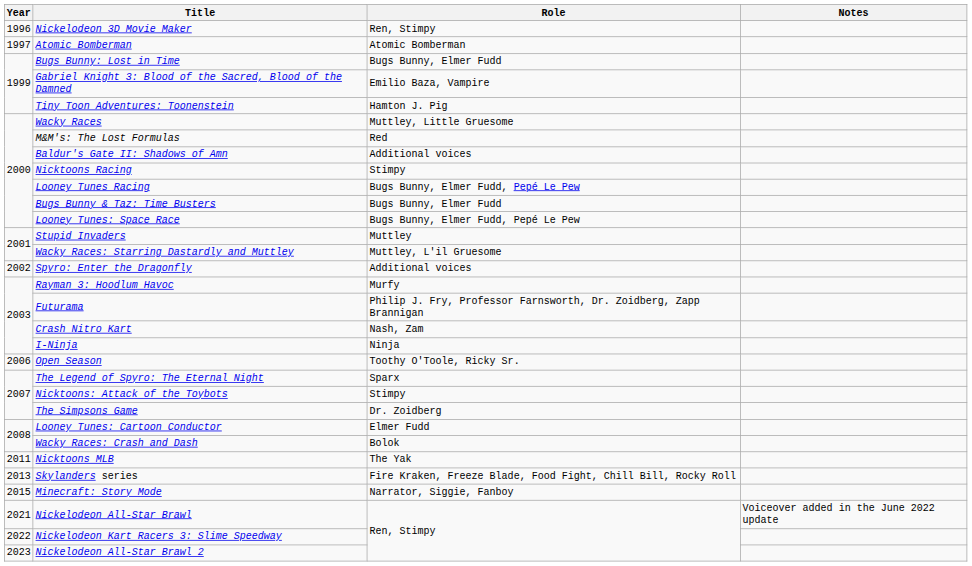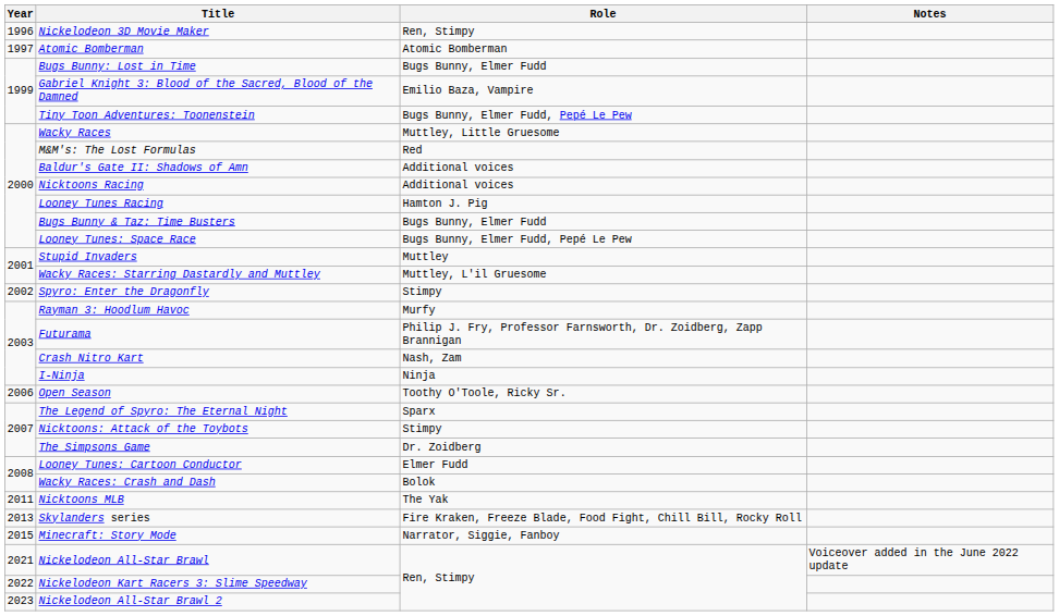Tiny Toon Adventures: Toonenstein | Role: Hamton J. Pig -> Bugs Bunny, Elmer Fudd, Pepé Le Pew
Nicktoons Racing | Role: Stimpy -> Additional voices
Looney Tunes Racing | Role: Bugs Bunny, Elmer Fudd, Pepé Le Pew -> Hamton J. Pig
Spyro: Enter the Dragonfly | Role: Additional voices -> Stimpy
